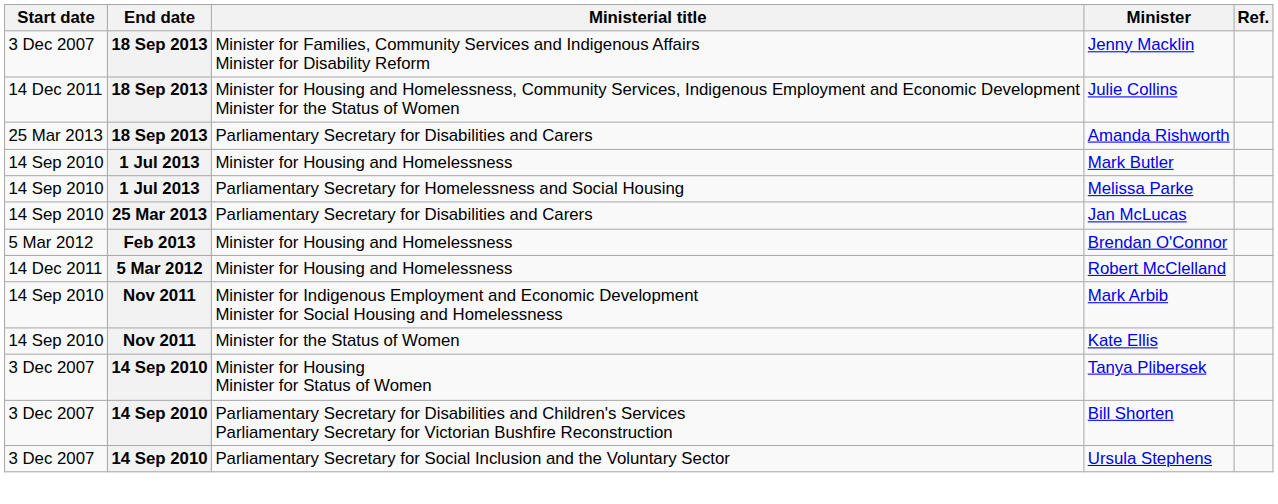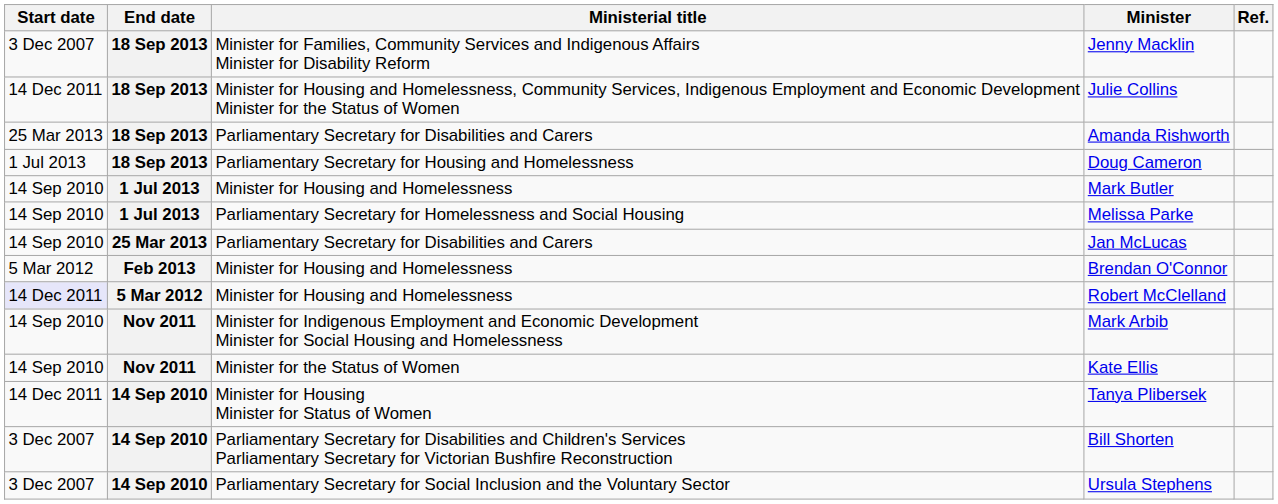+ row: 1 Jul 2013 | 18 Sep 2013 | Parliamentary Secretary for Housing and Homelessness | Doug Cameron
Robert McClelland | Start date: no background -> lavender background
Tanya Plibersek | Start date: 3 Dec 2007 -> 14 Dec 2011
